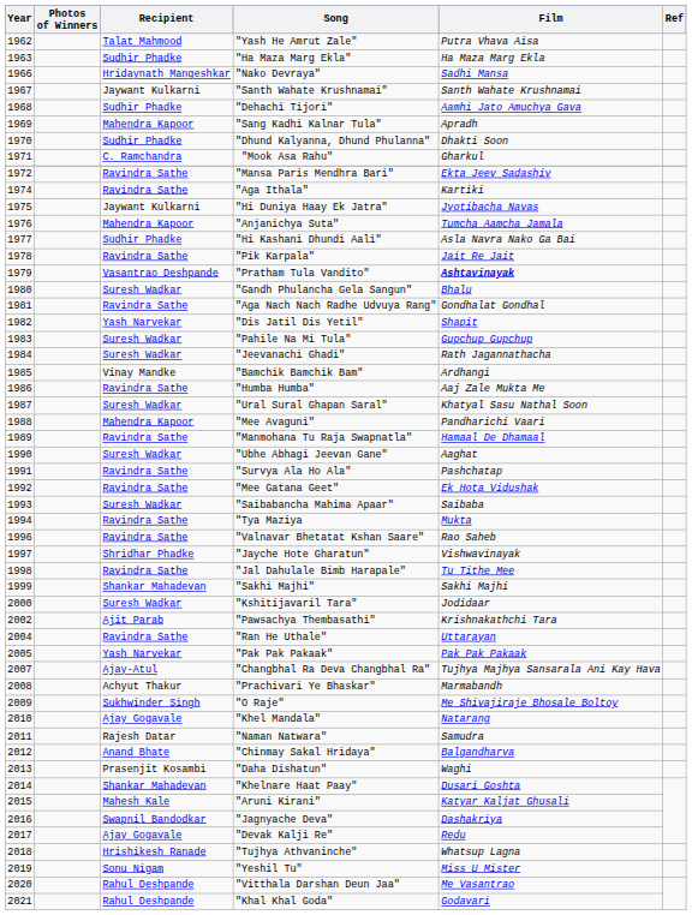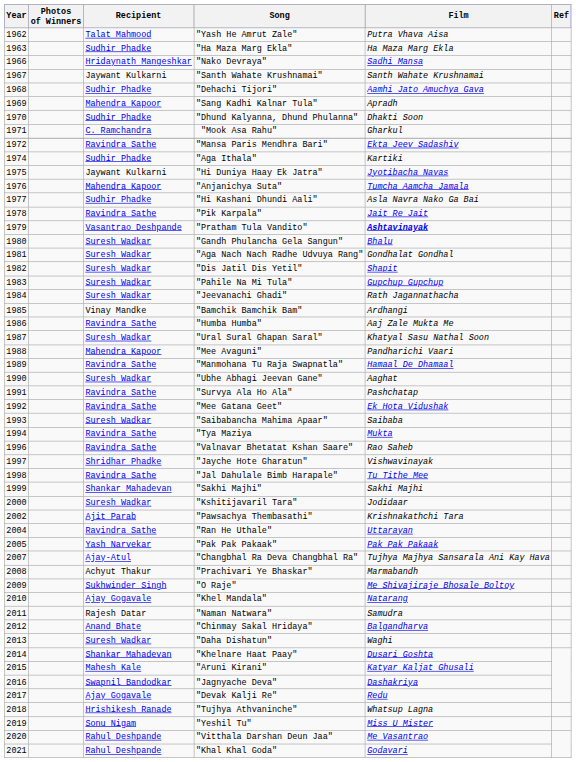"Aga Ithala" | Recipient: Ravindra Sathe -> Sudhir Phadke
"Aga Nach Nach Radhe Udvuya Rang" | Recipient: Ravindra Sathe -> Suresh Wadkar
"Dis Jatil Dis Yetil" | Recipient: Yash Narvekar -> Suresh Wadkar
"Daha Dishatun" | Recipient: Prasenjit Kosambi -> Suresh Wadkar
